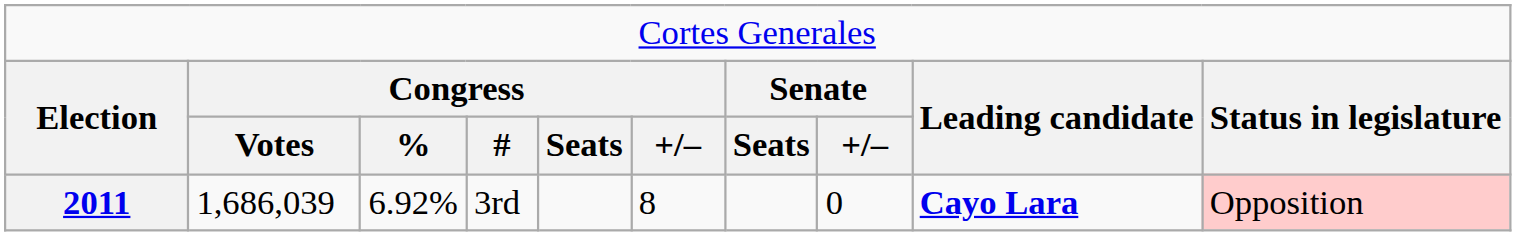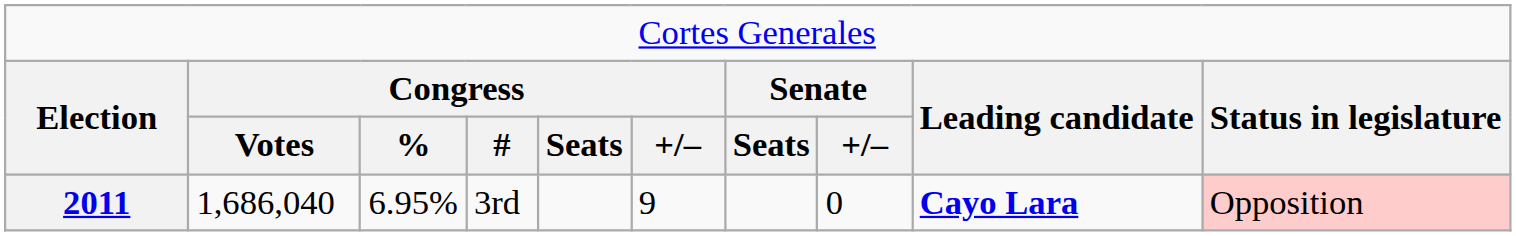2011 | column 2: 1,686,039 -> 1,686,040
2011 | column 3: 6.92% -> 6.95%
2011 | column 6: 8 -> 9
